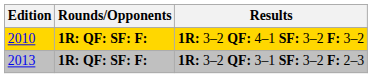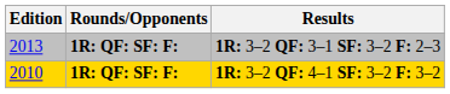rows swapped: 1R: 3–2 QF: 4–1 SF: 3–2 F: 3–2 <-> 1R: 3–2 QF: 3–1 SF: 3–2 F: 2–3
